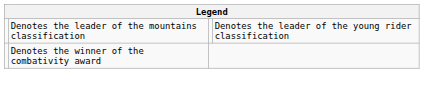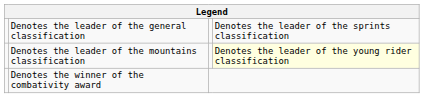+ row: Denotes the leader of the general classification | Denotes the leader of the sprints classification
Denotes the leader of the mountains classification | column 4: no background -> lightyellow background
